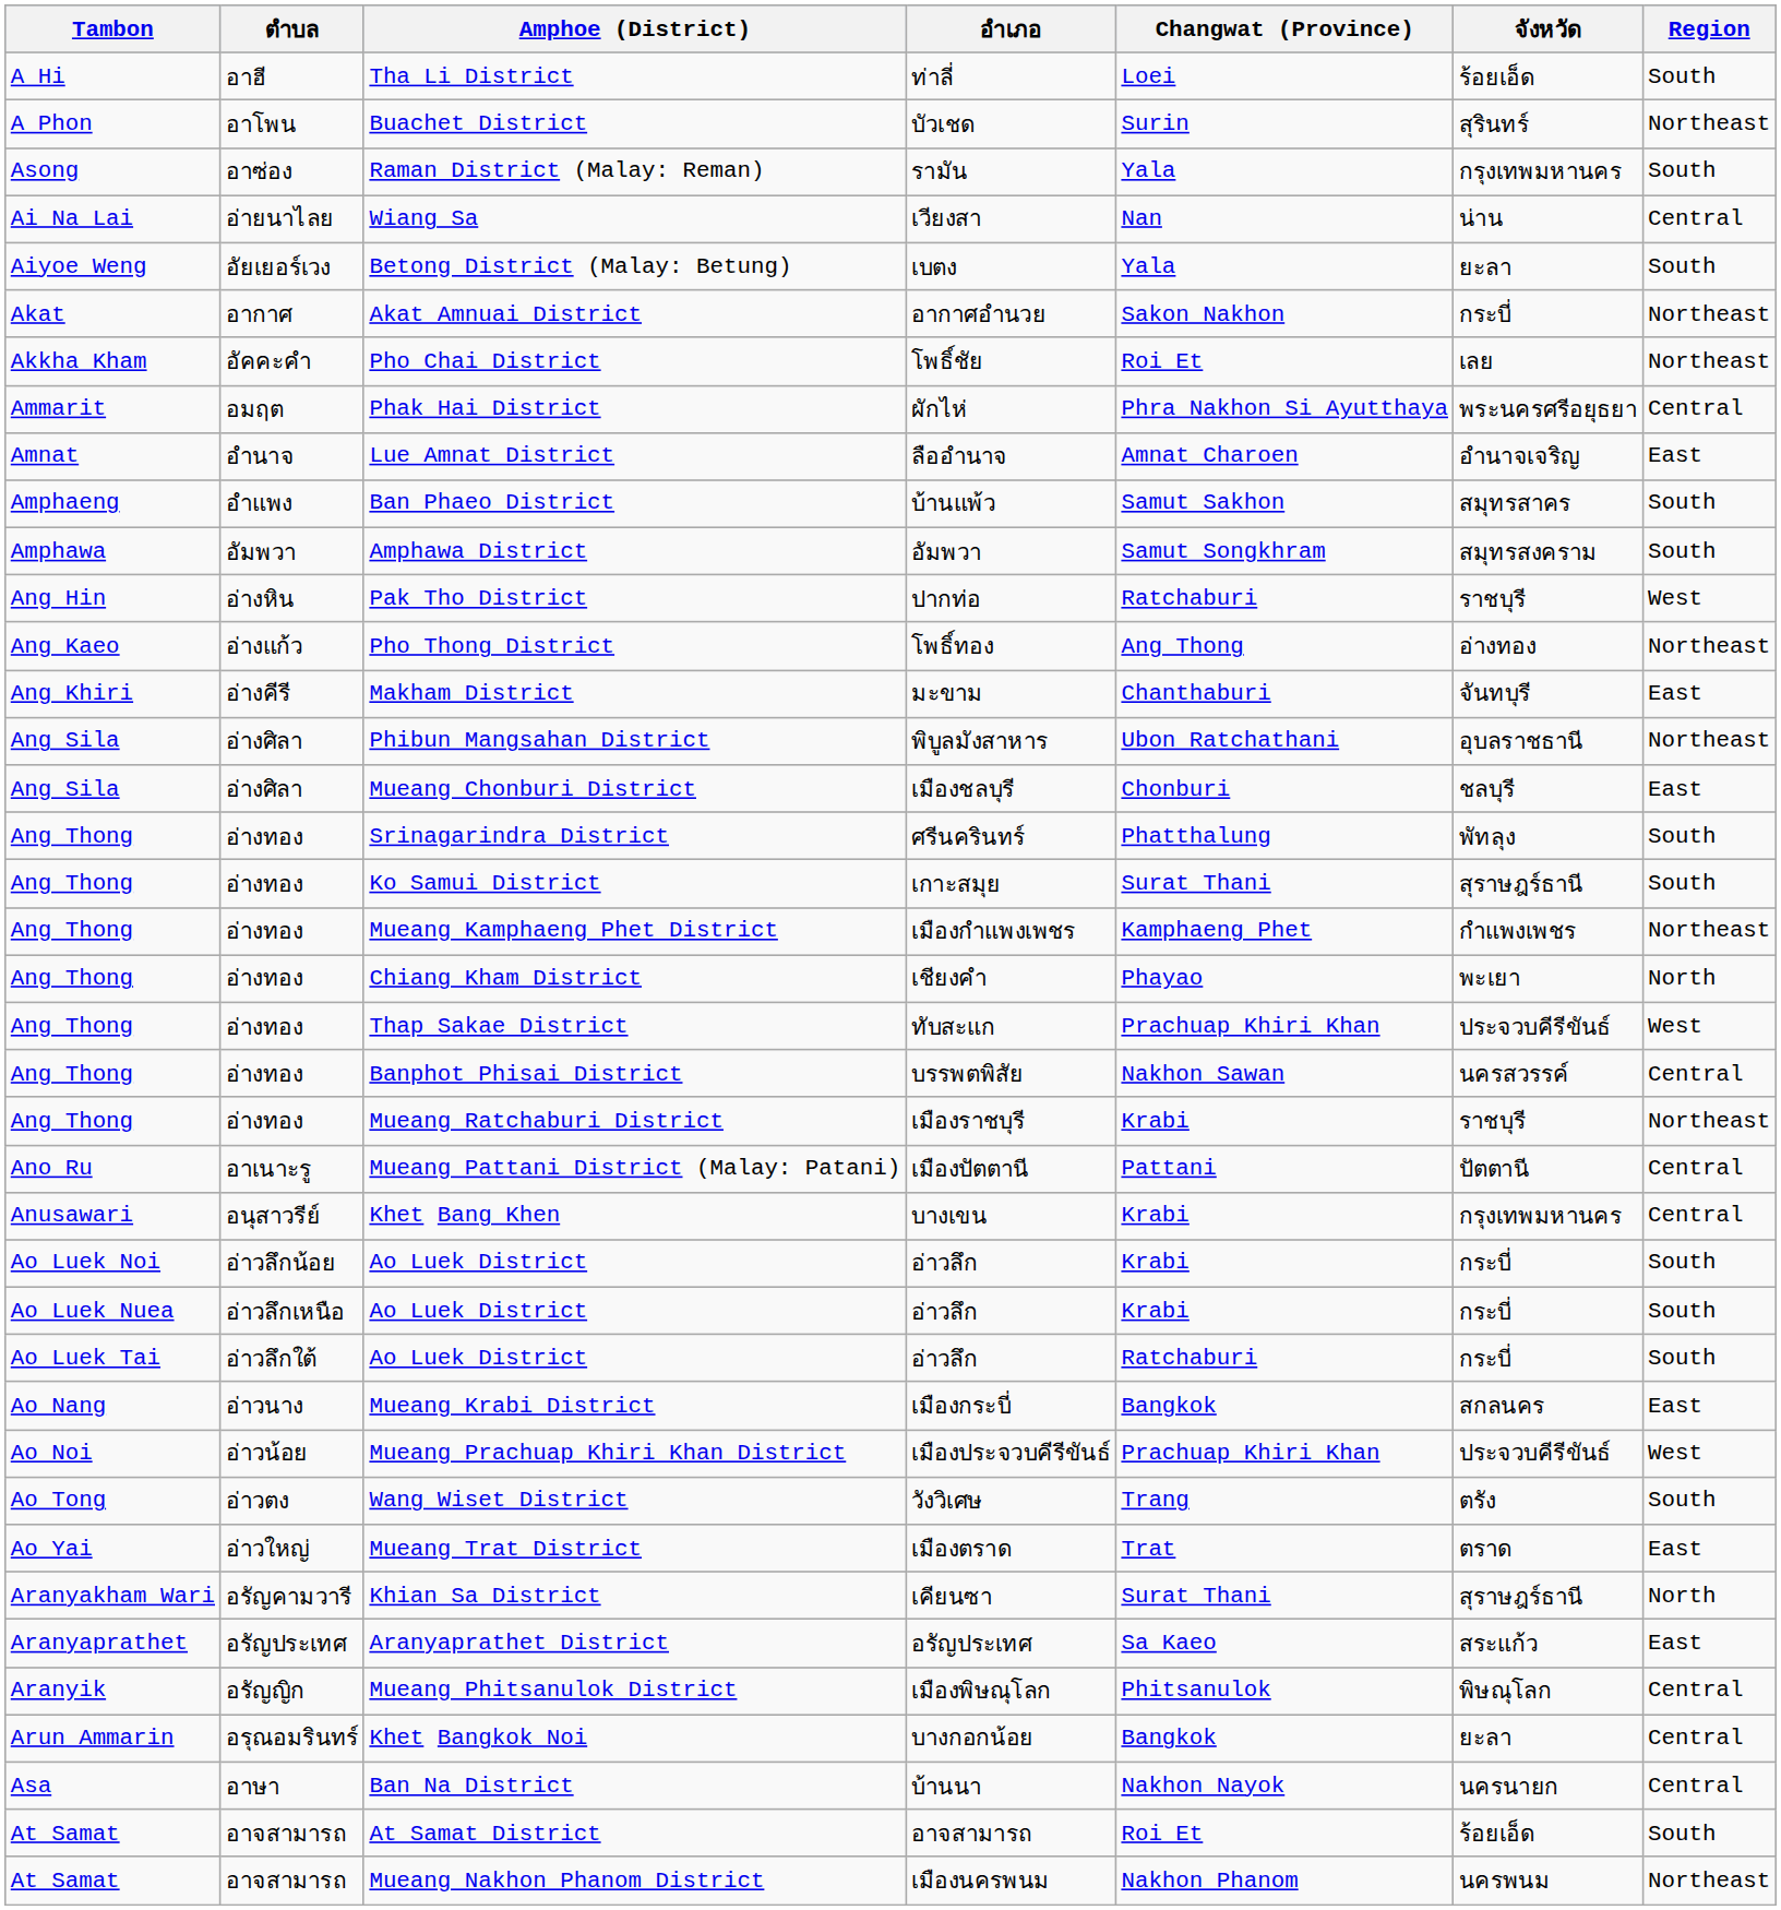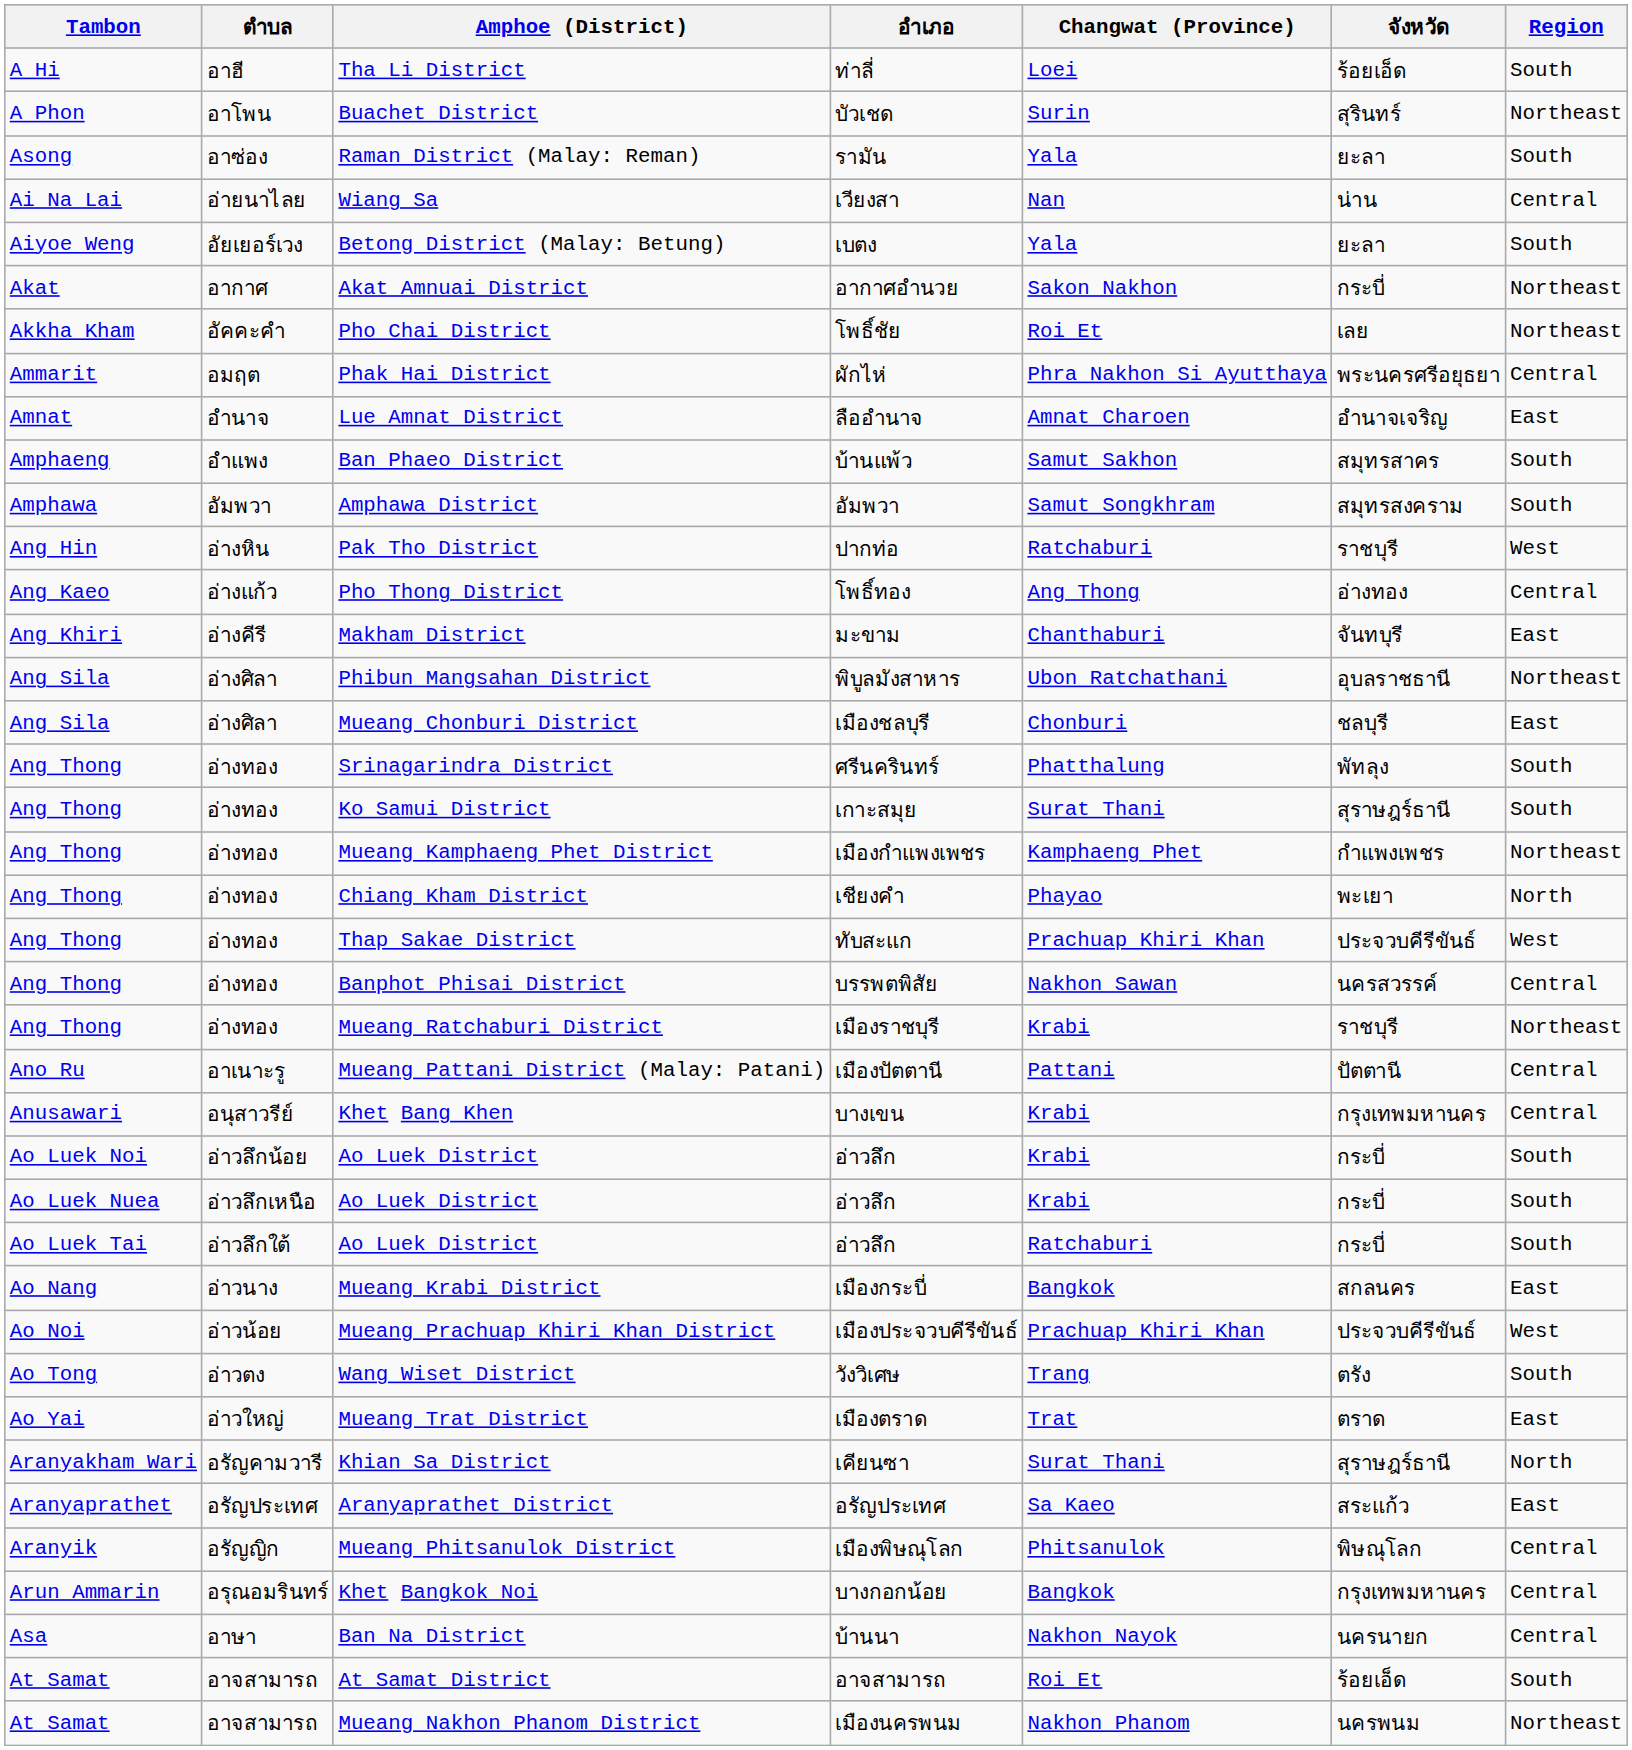Raman District (Malay: Reman) | จังหวัด: กรุงเทพมหานคร -> ยะลา
Pho Thong District | Region: Northeast -> Central
Khet Bangkok Noi | จังหวัด: ยะลา -> กรุงเทพมหานคร
